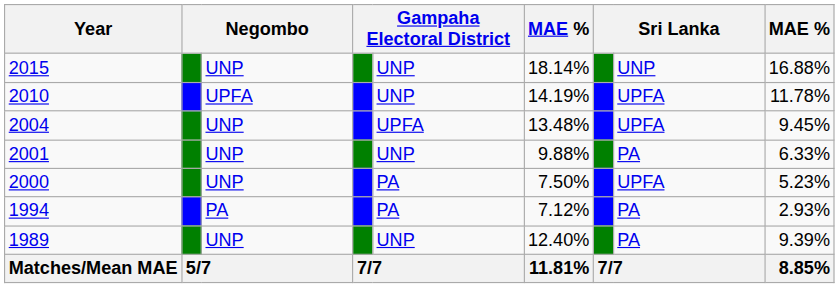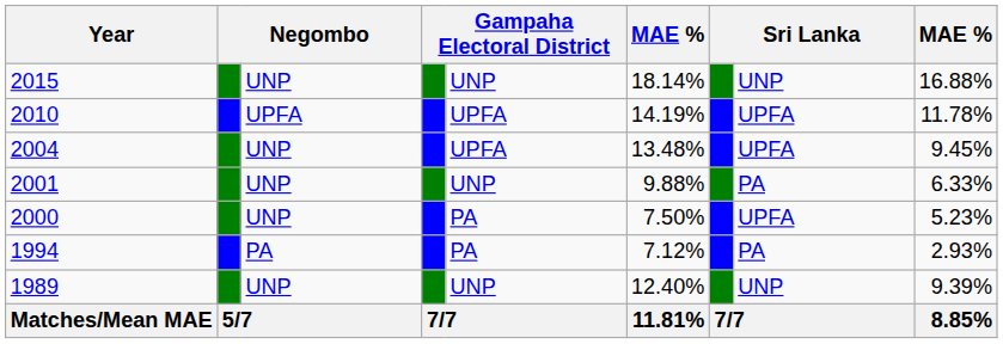2010 | column 5: UNP -> UPFA
1989 | column 8: PA -> UNP
